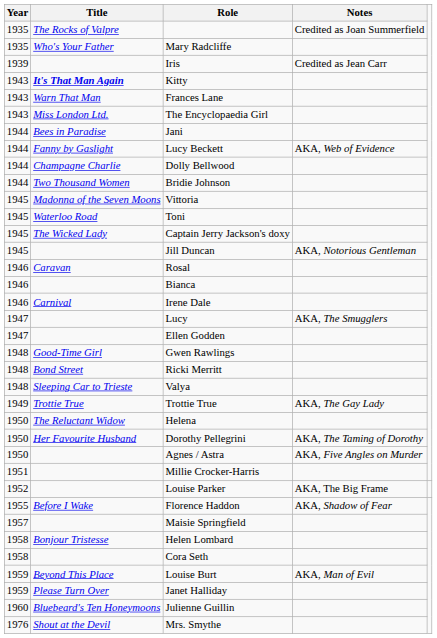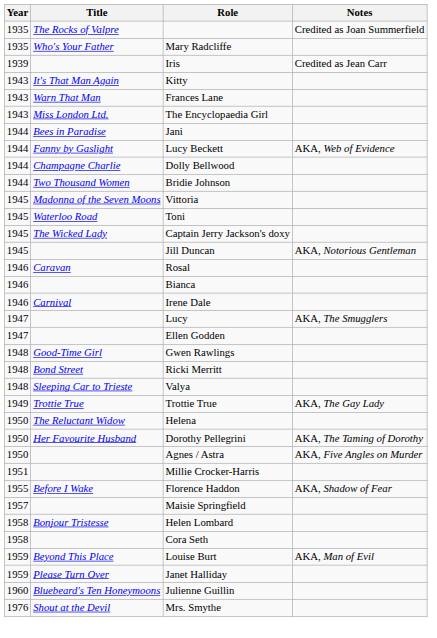Kitty | Title: bold -> normal
- row: 1952 | Louise Parker | AKA, The Big Frame
